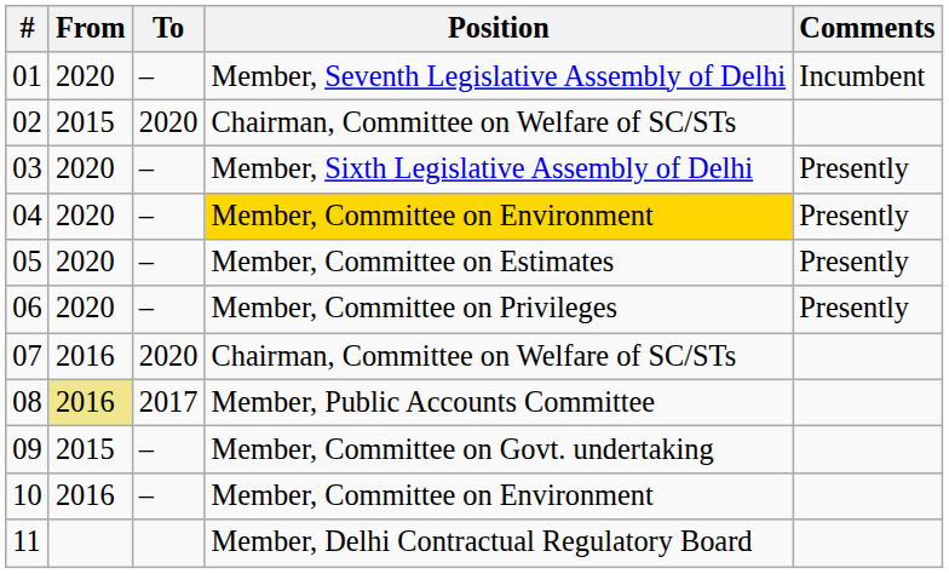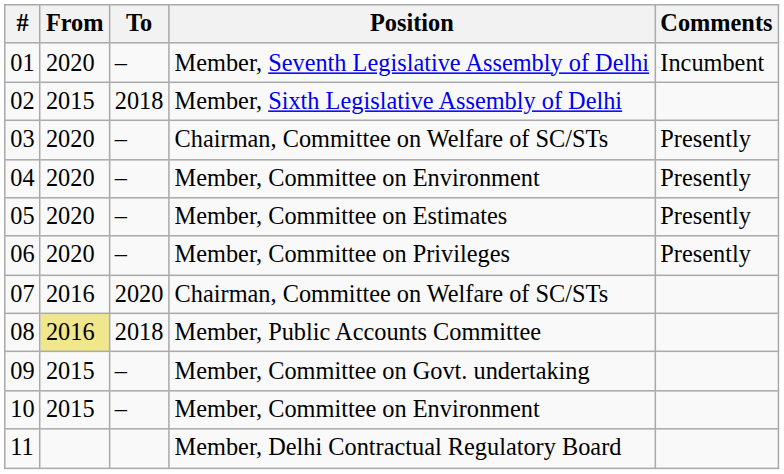02 | To: 2020 -> 2018
02 | Position: Chairman, Committee on Welfare of SC/STs -> Member, Sixth Legislative Assembly of Delhi
03 | Position: Member, Sixth Legislative Assembly of Delhi -> Chairman, Committee on Welfare of SC/STs
04 | Position: gold background -> no background
08 | To: 2017 -> 2018
10 | From: 2016 -> 2015
